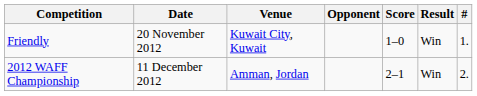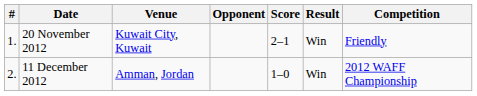columns swapped: # <-> Competition
20 November 2012 | Score: 1–0 -> 2–1
11 December 2012 | Score: 2–1 -> 1–0
